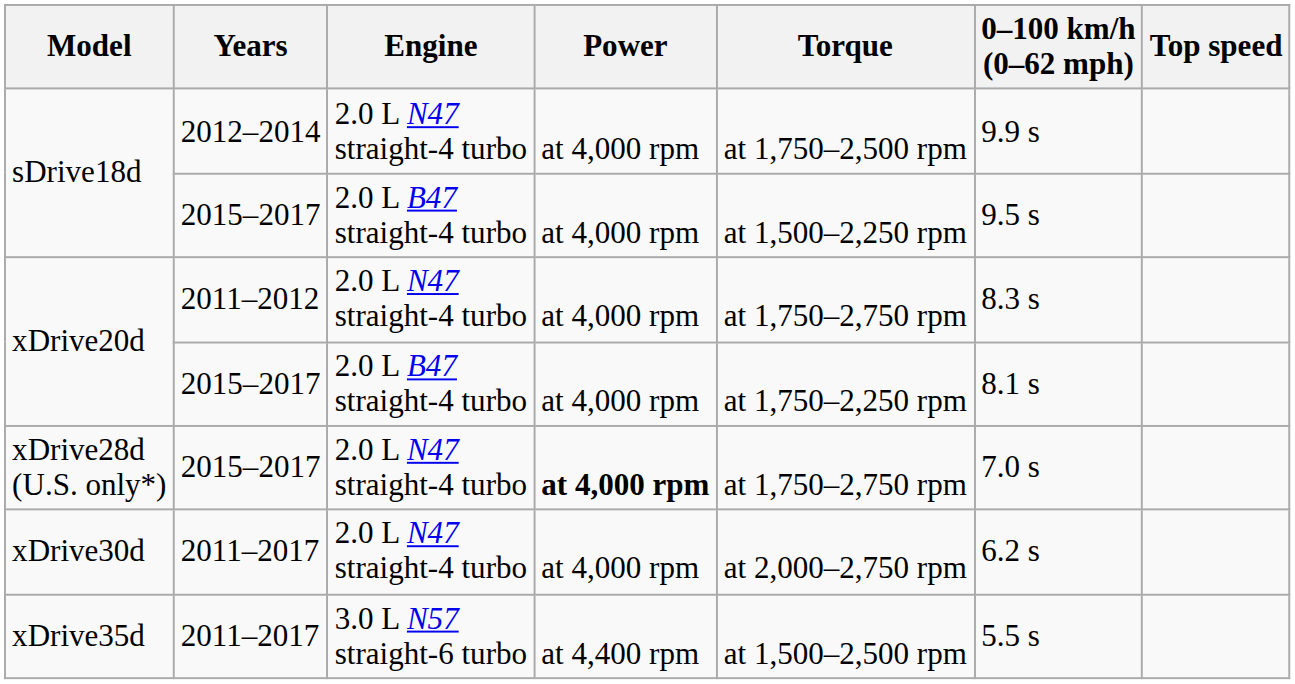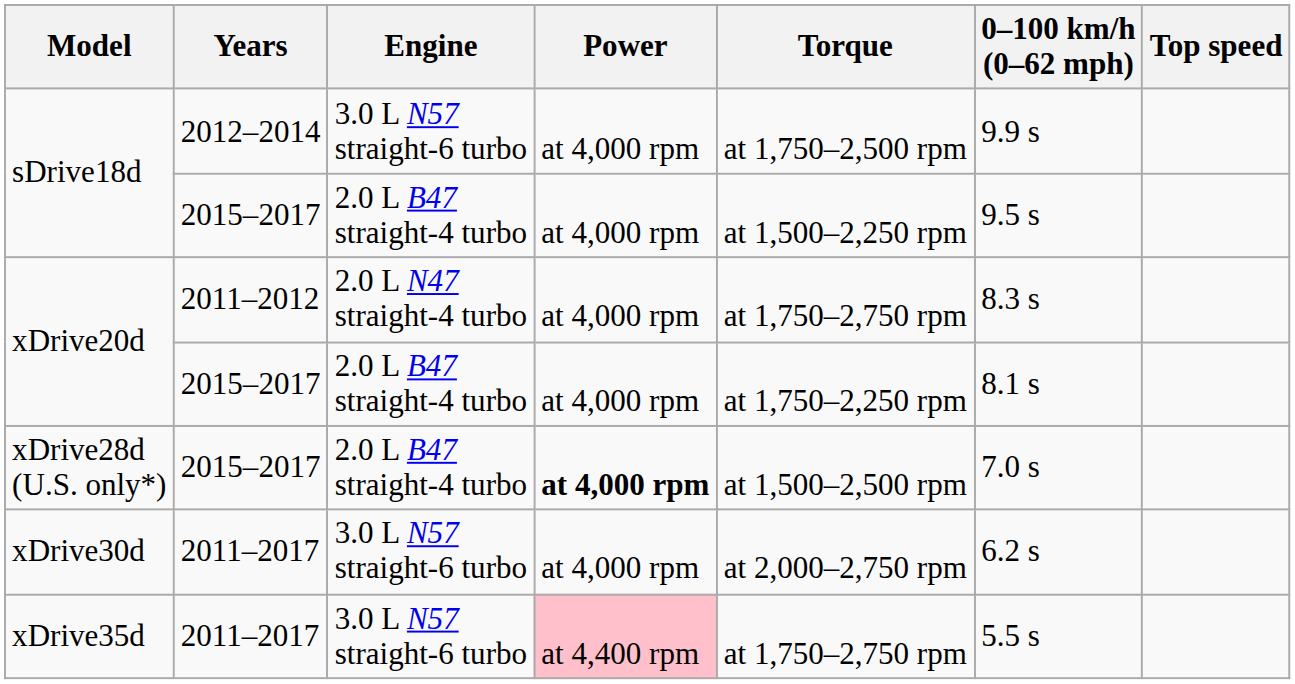sDrive18d / 2012–2014 | Engine: 2.0 L N47 straight-4 turbo -> 3.0 L N57 straight-6 turbo
xDrive28d (U.S. only*) | Engine: 2.0 L N47 straight-4 turbo -> 2.0 L B47 straight-4 turbo
xDrive28d (U.S. only*) | Torque: at 1,750–2,750 rpm -> at 1,500–2,500 rpm
xDrive30d | Engine: 2.0 L N47 straight-4 turbo -> 3.0 L N57 straight-6 turbo
xDrive35d | Power: no background -> pink background
xDrive35d | Torque: at 1,500–2,500 rpm -> at 1,750–2,750 rpm
